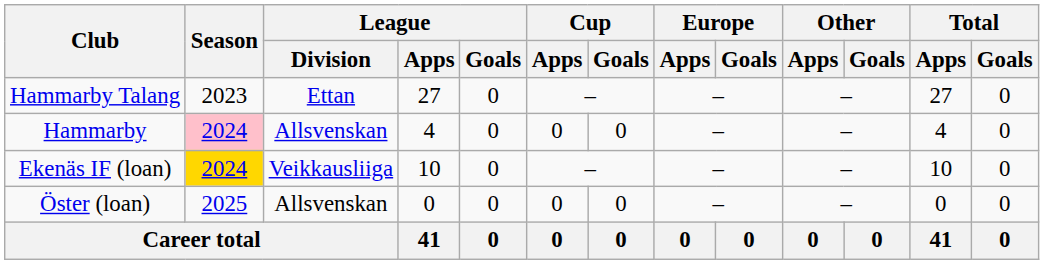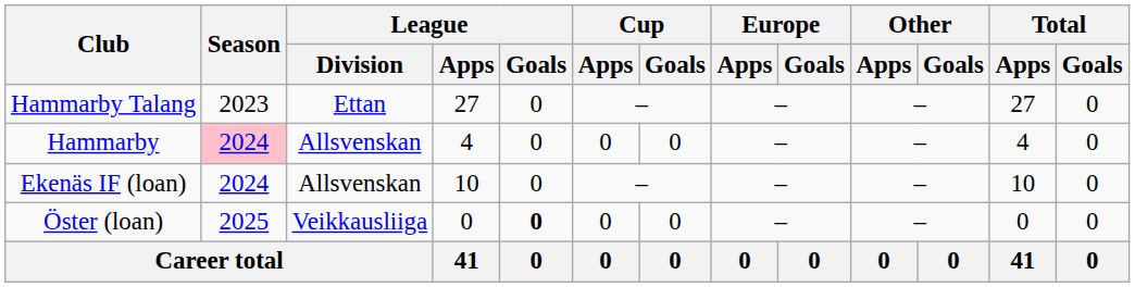Ekenäs IF (loan) | Season: gold background -> no background
Ekenäs IF (loan) | League / Division: Veikkausliiga -> Allsvenskan
Öster (loan) | League / Division: Allsvenskan -> Veikkausliiga
Öster (loan) | League / Goals: normal -> bold
